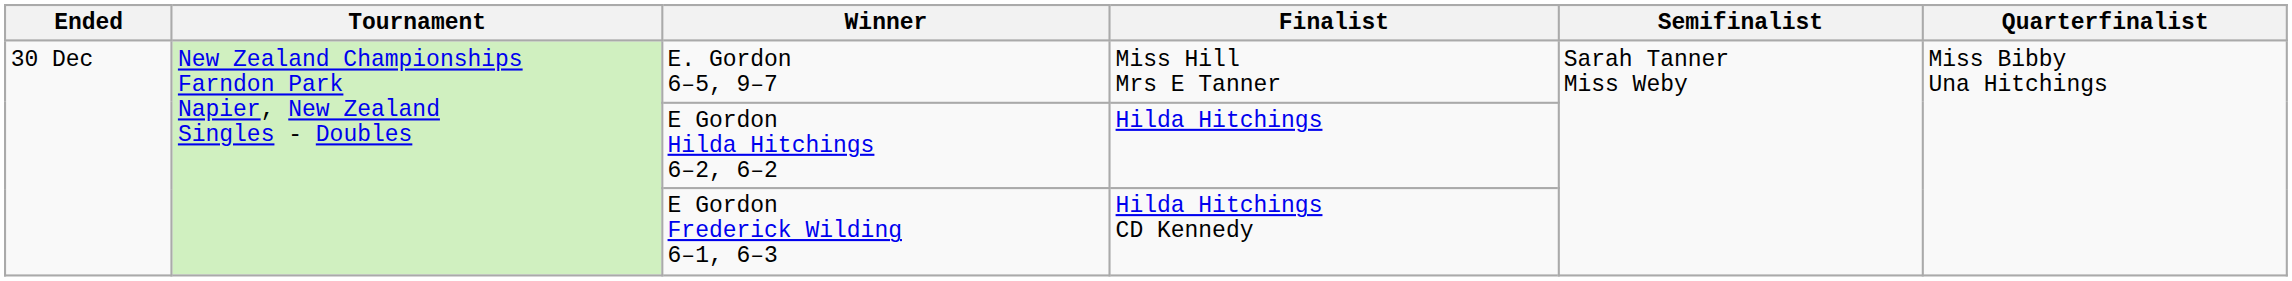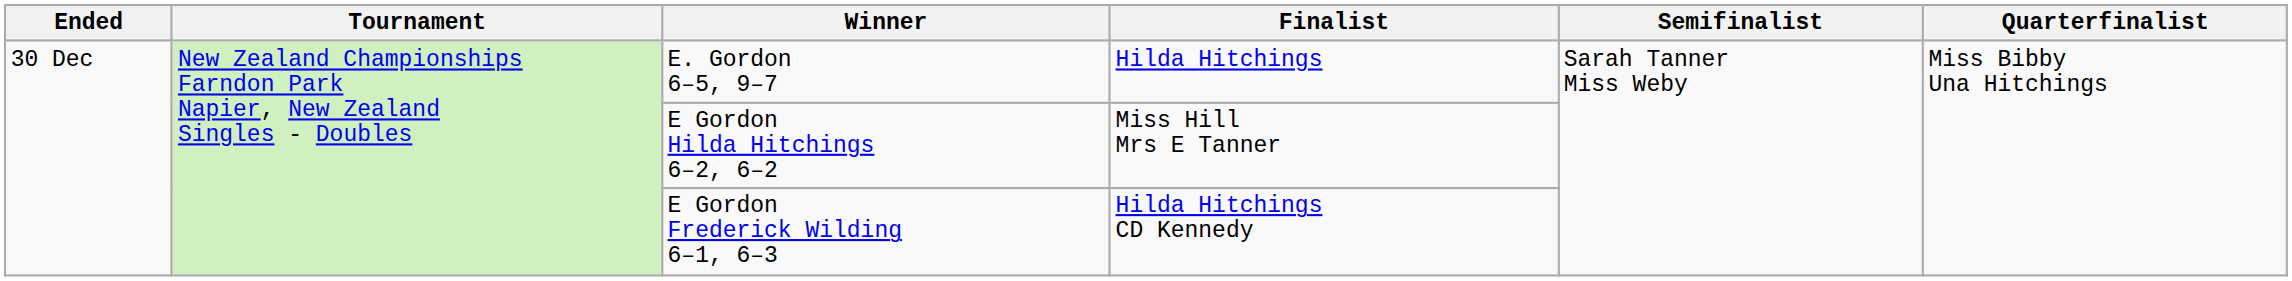E. Gordon 6–5, 9–7 | Finalist: Miss Hill Mrs E Tanner -> Hilda Hitchings
E Gordon Hilda Hitchings 6–2, 6–2 | Finalist: Hilda Hitchings -> Miss Hill Mrs E Tanner
